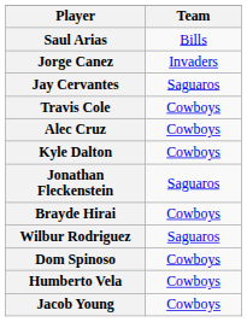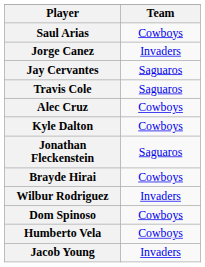Saul Arias | Team: Bills -> Cowboys
Travis Cole | Team: Cowboys -> Saguaros
Wilbur Rodriguez | Team: Saguaros -> Invaders
Jacob Young | Team: Cowboys -> Invaders
